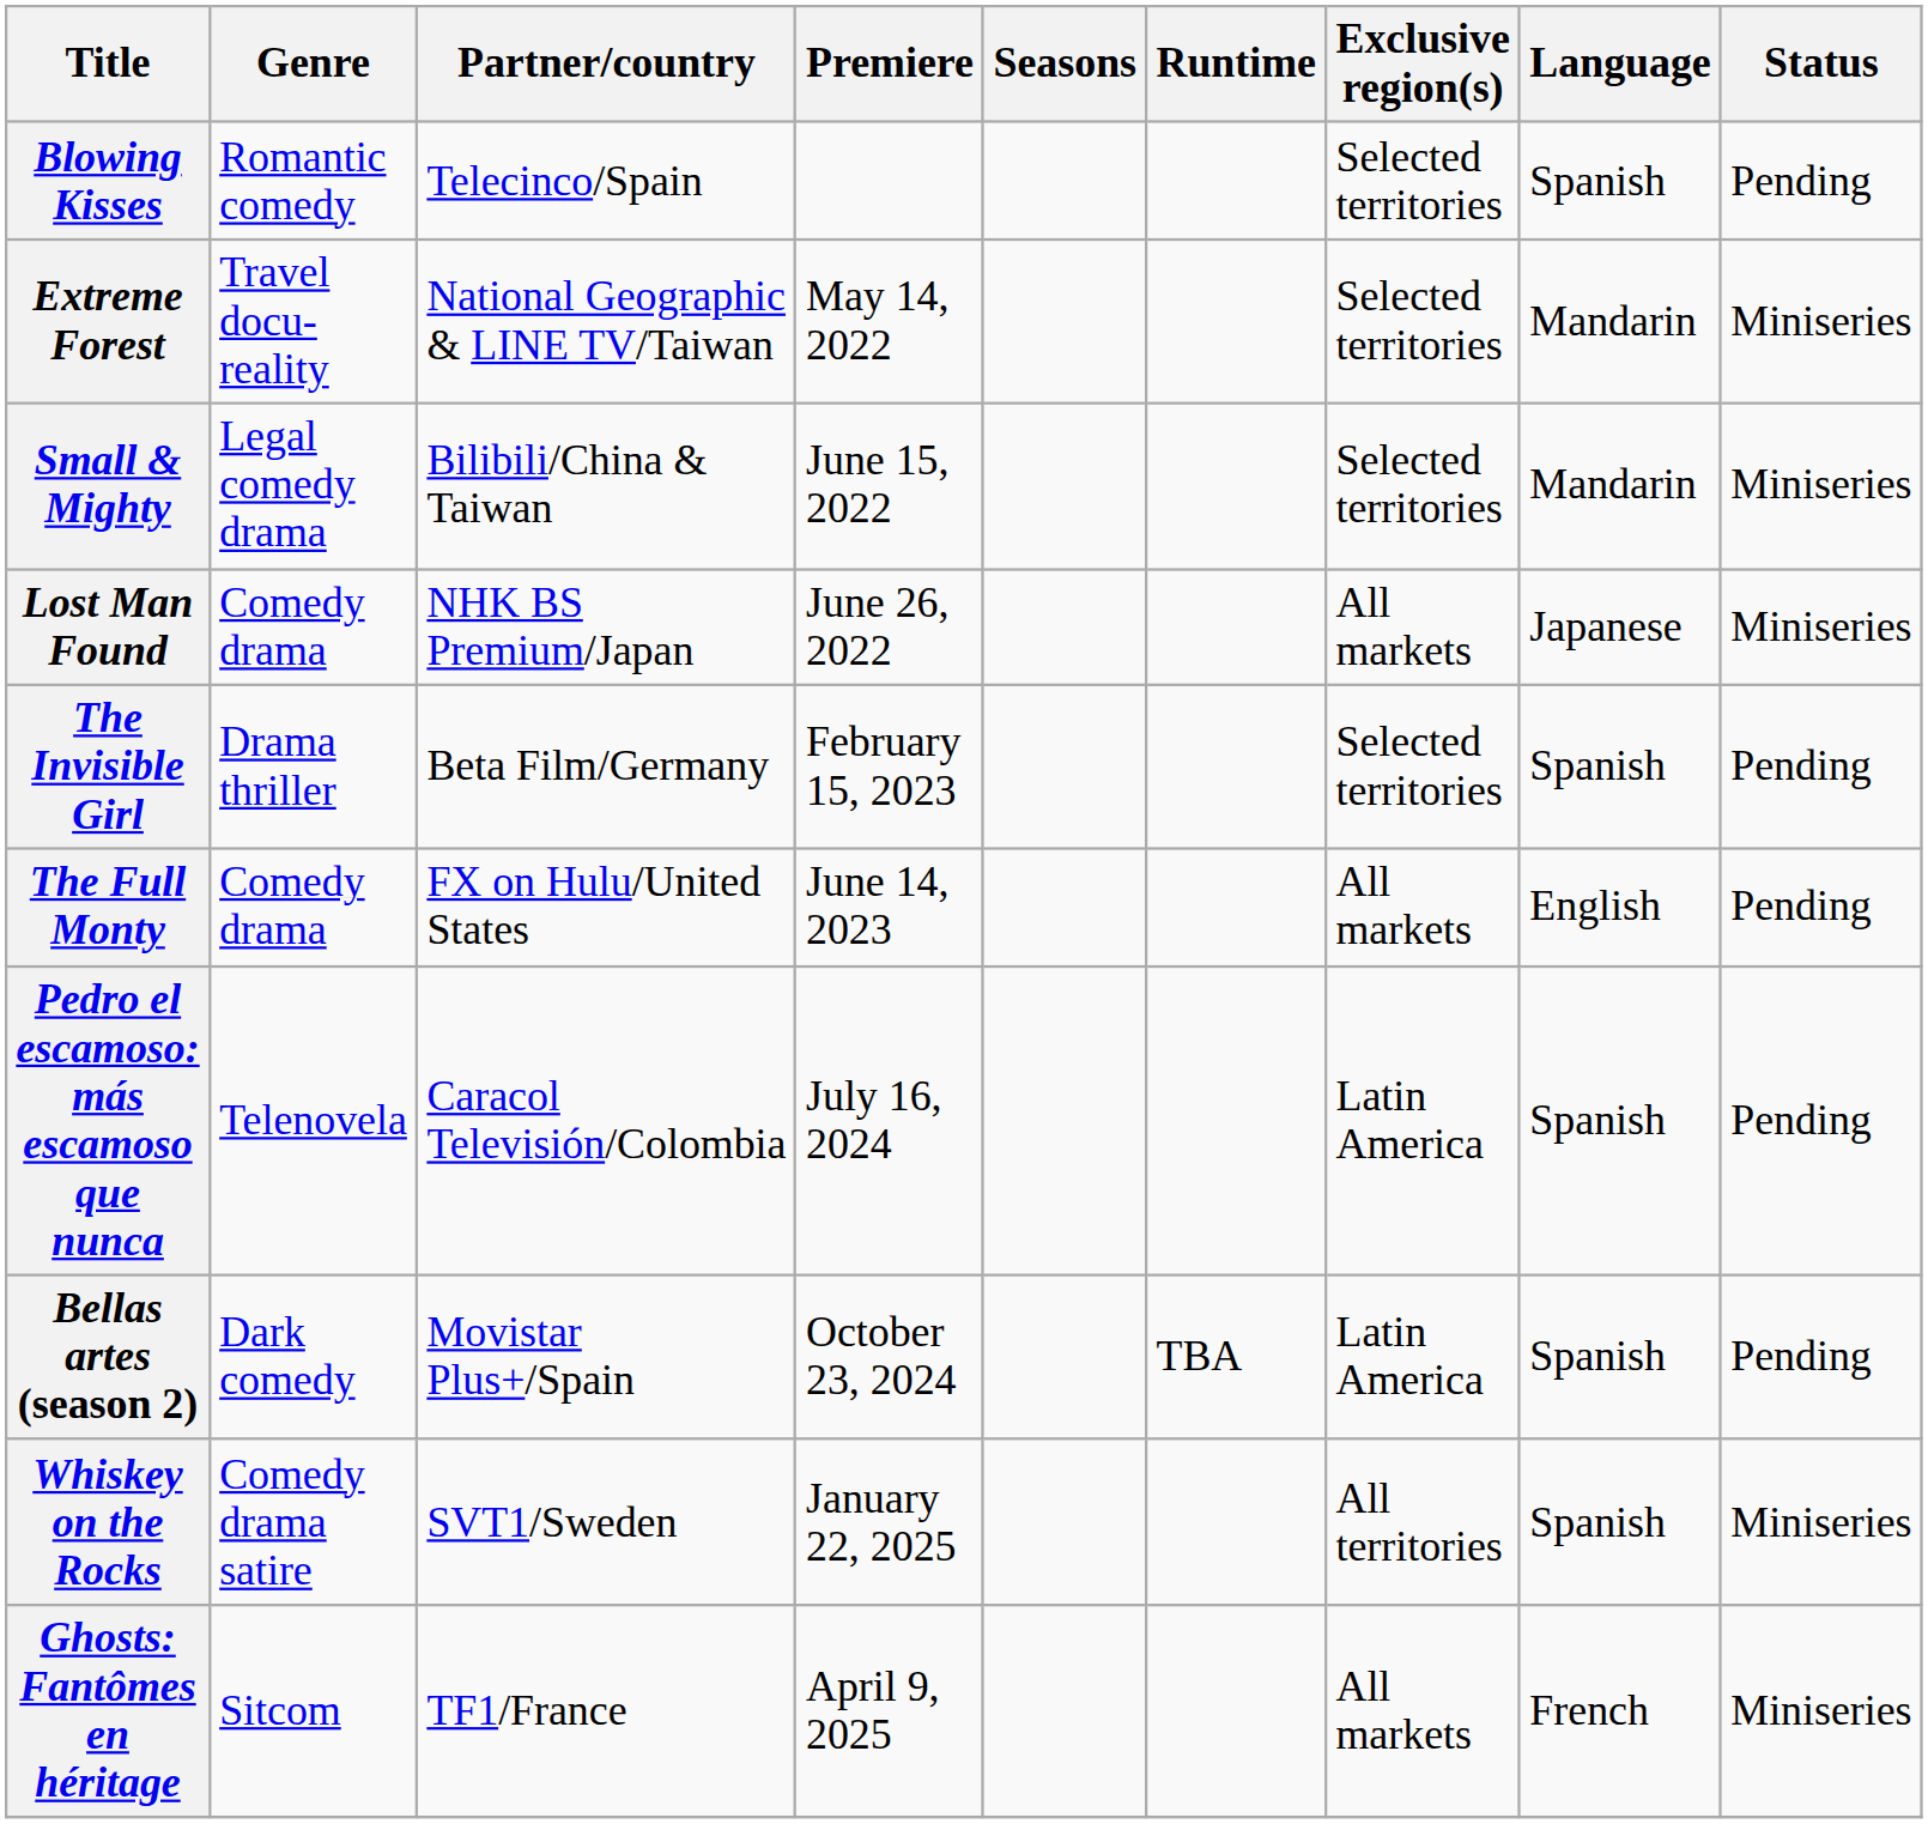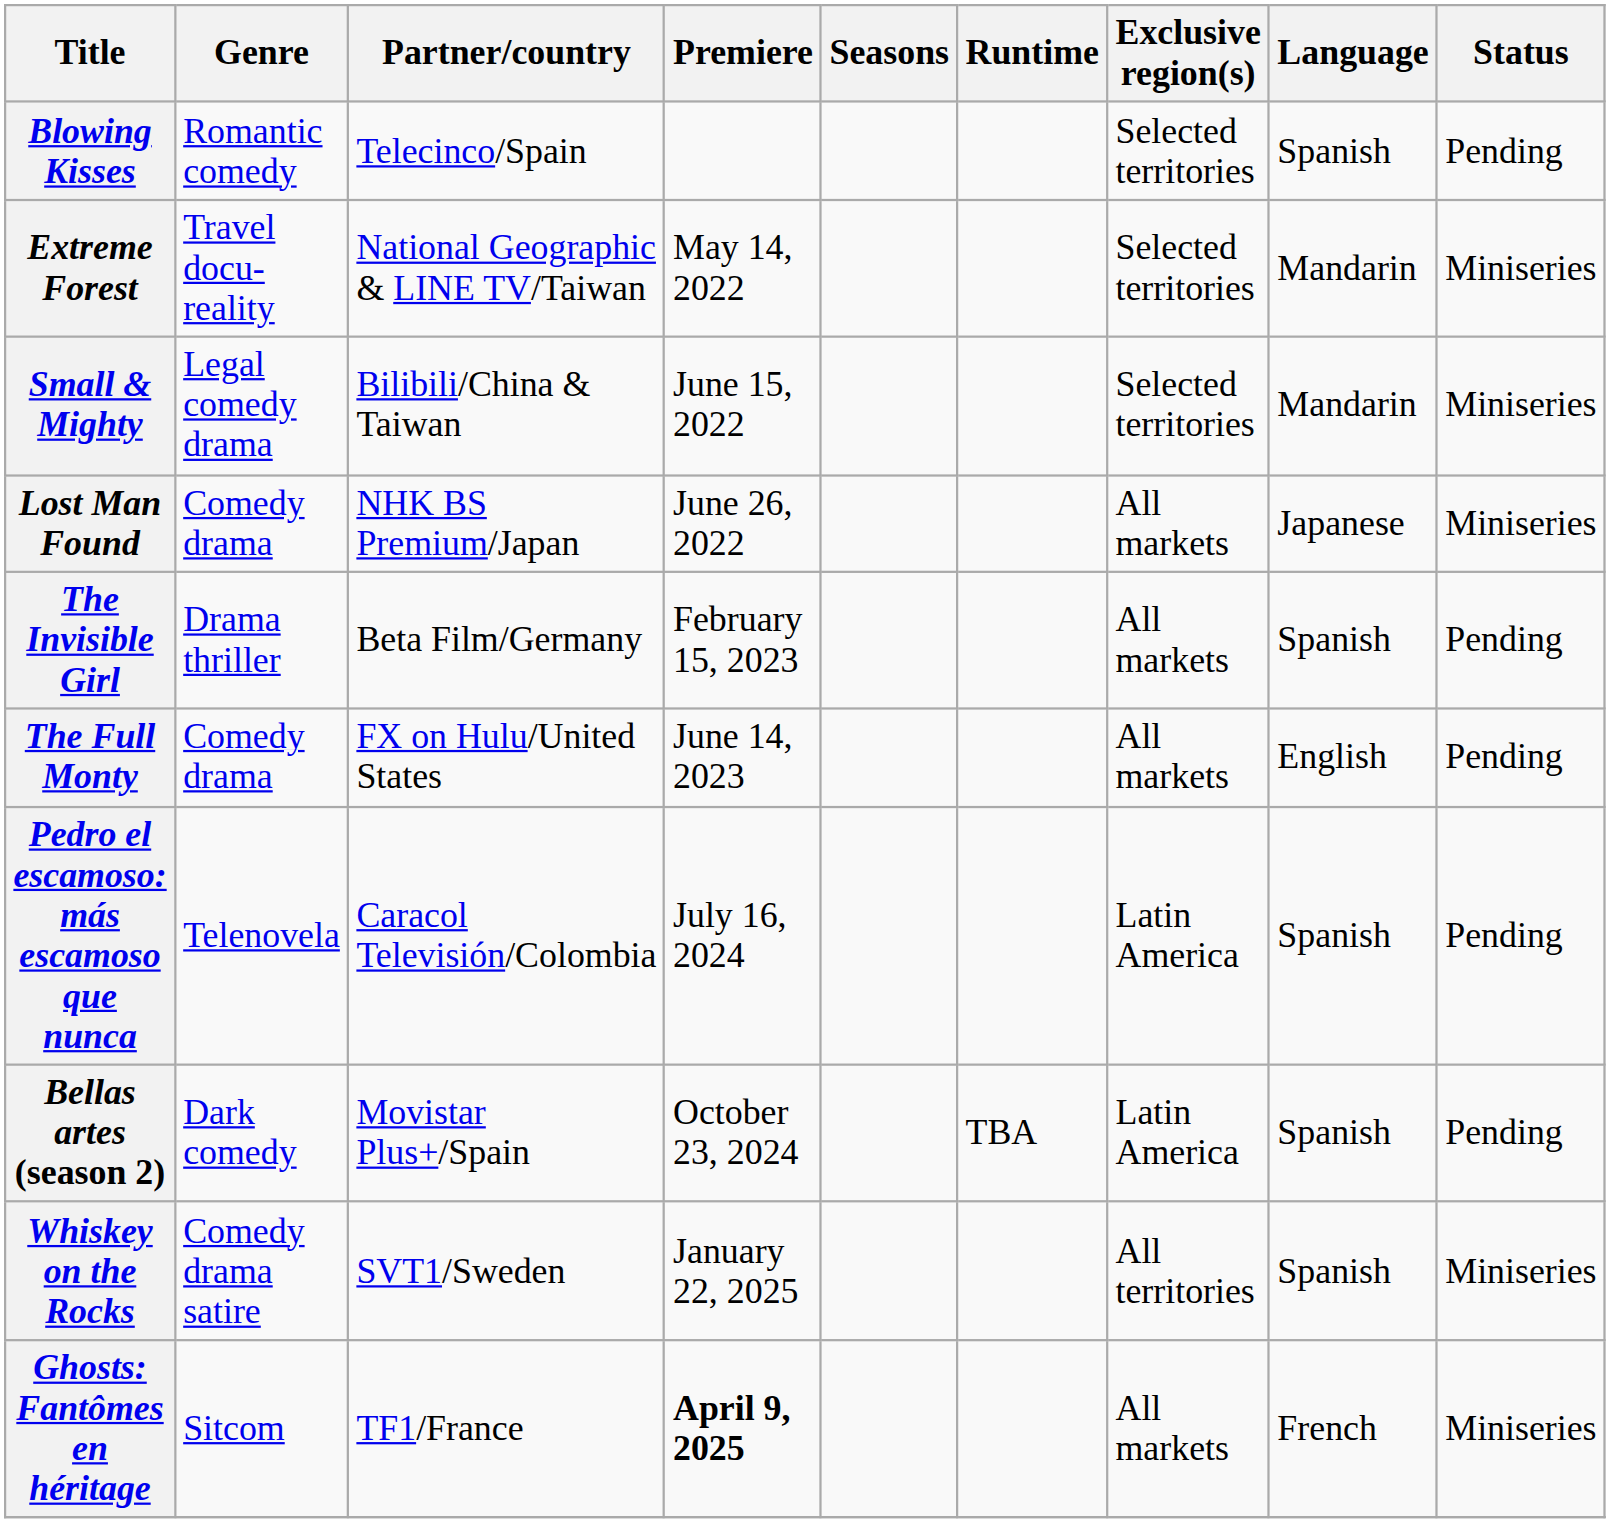The Invisible Girl | Exclusive region(s): Selected territories -> All markets
Ghosts: Fantômes en héritage | Premiere: normal -> bold
